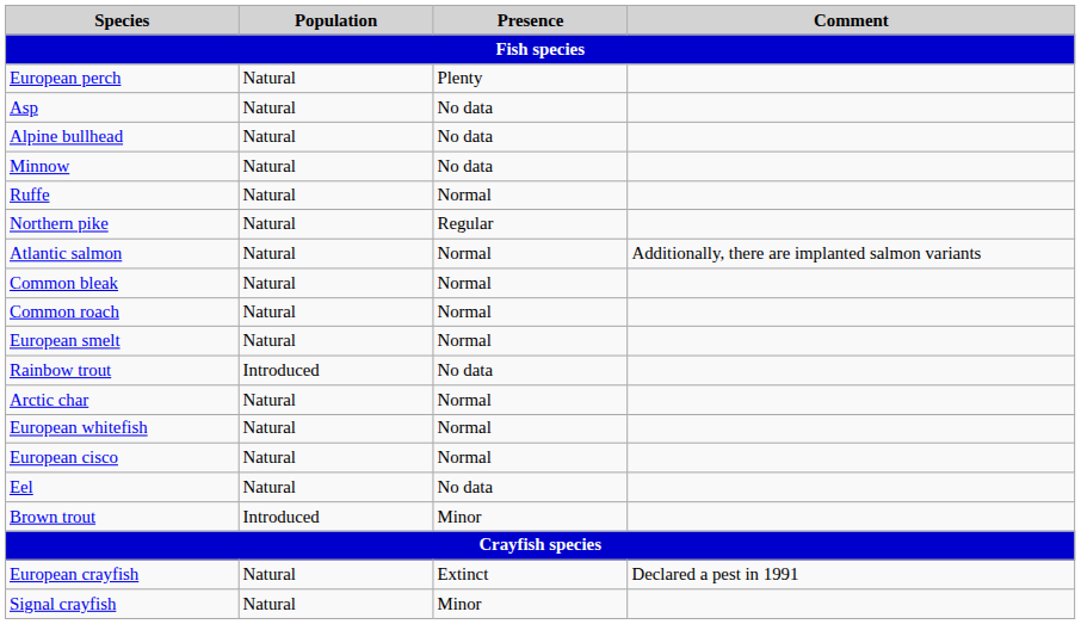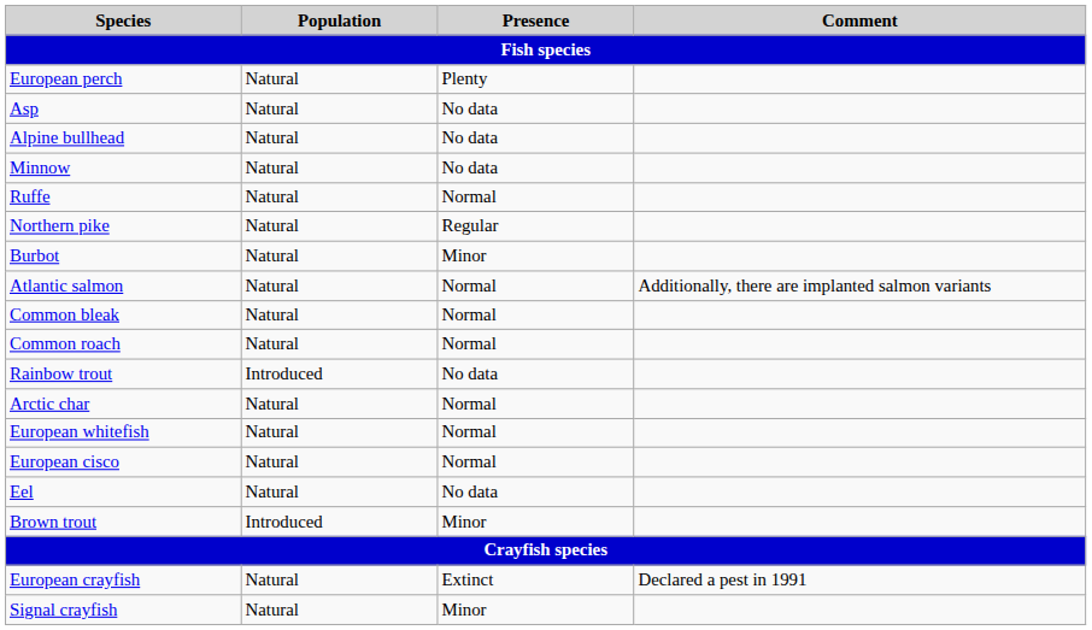+ row: Burbot | Natural | Minor
- row: European smelt | Natural | Normal
